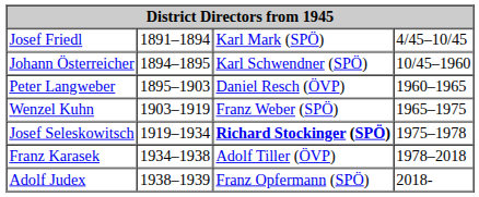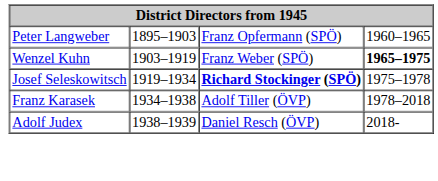- row: Josef Friedl | 1891–1894 | Karl Mark (SPÖ) | 4/45–10/45
- row: Johann Österreicher | 1894–1895 | Karl Schwendner (SPÖ) | 10/45–1960
Peter Langweber | column 3: Daniel Resch (ÖVP) -> Franz Opfermann (SPÖ)
Wenzel Kuhn | column 4: normal -> bold
Adolf Judex | column 3: Franz Opfermann (SPÖ) -> Daniel Resch (ÖVP)
